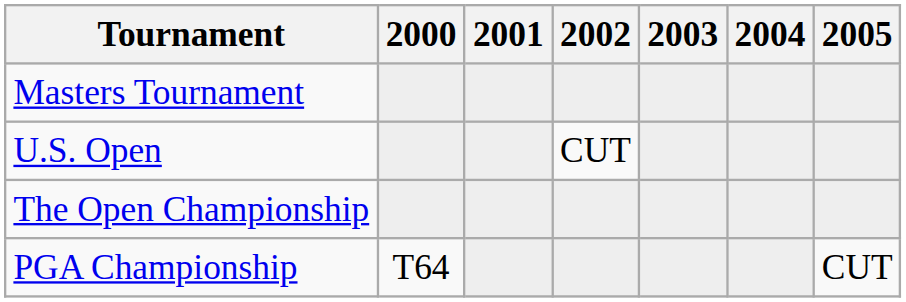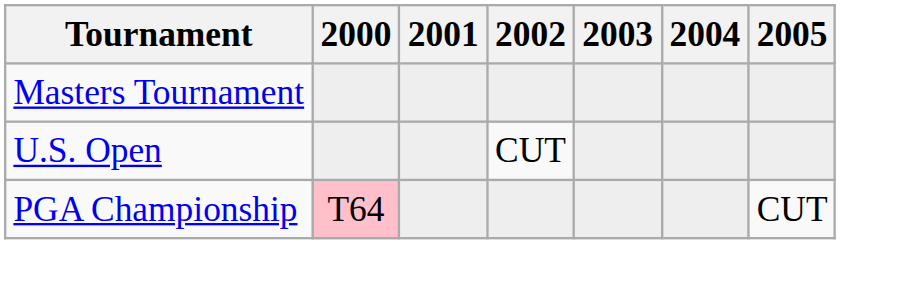- row: The Open Championship
PGA Championship | 2000: no background -> pink background
